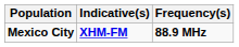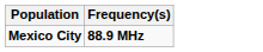- column: Indicative(s) | XHM-FM
